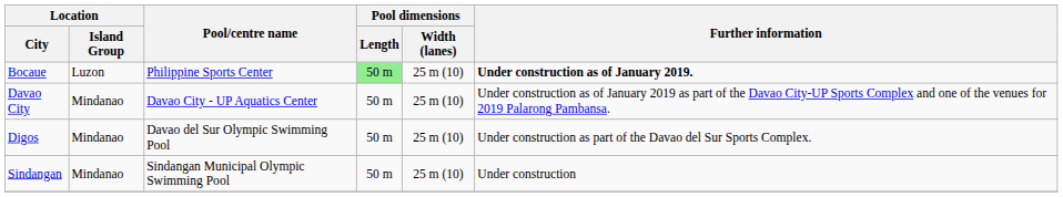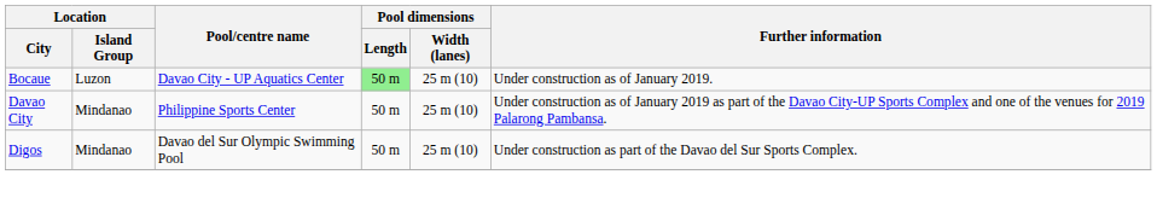Bocaue | Pool/centre name: Philippine Sports Center -> Davao City - UP Aquatics Center
Bocaue | Further information: bold -> normal
Davao City | Pool/centre name: Davao City - UP Aquatics Center -> Philippine Sports Center
- row: Sindangan | Mindanao | Sindangan Municipal Olympic Swimming Pool | 50 m | 25 m (10) | Under construction
